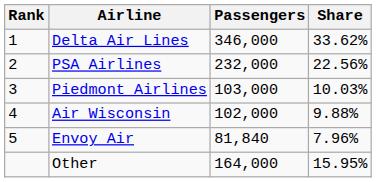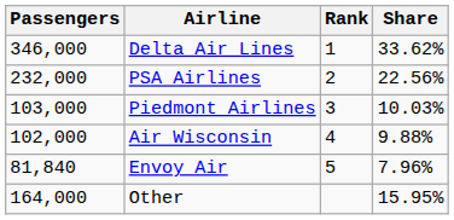columns swapped: Rank <-> Passengers
